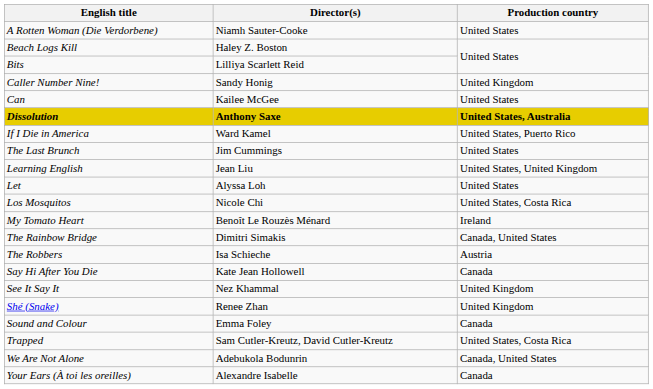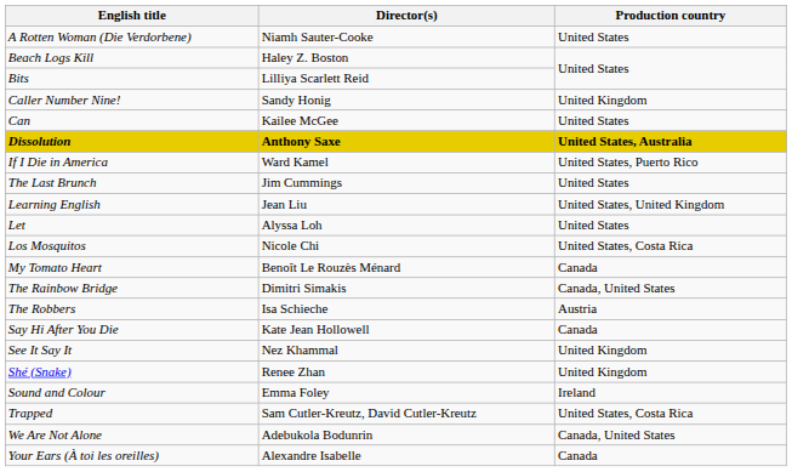My Tomato Heart | Production country: Ireland -> Canada
Sound and Colour | Production country: Canada -> Ireland
